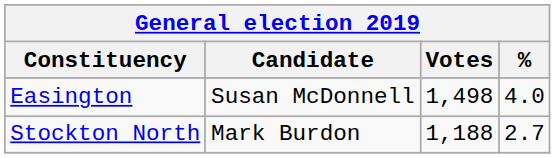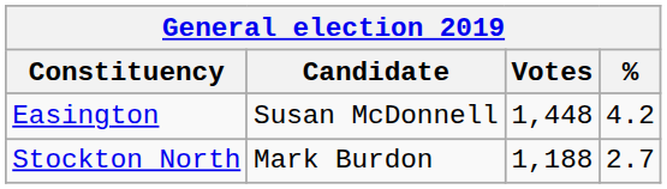Easington | Votes: 1,498 -> 1,448
Easington | %: 4.0 -> 4.2
